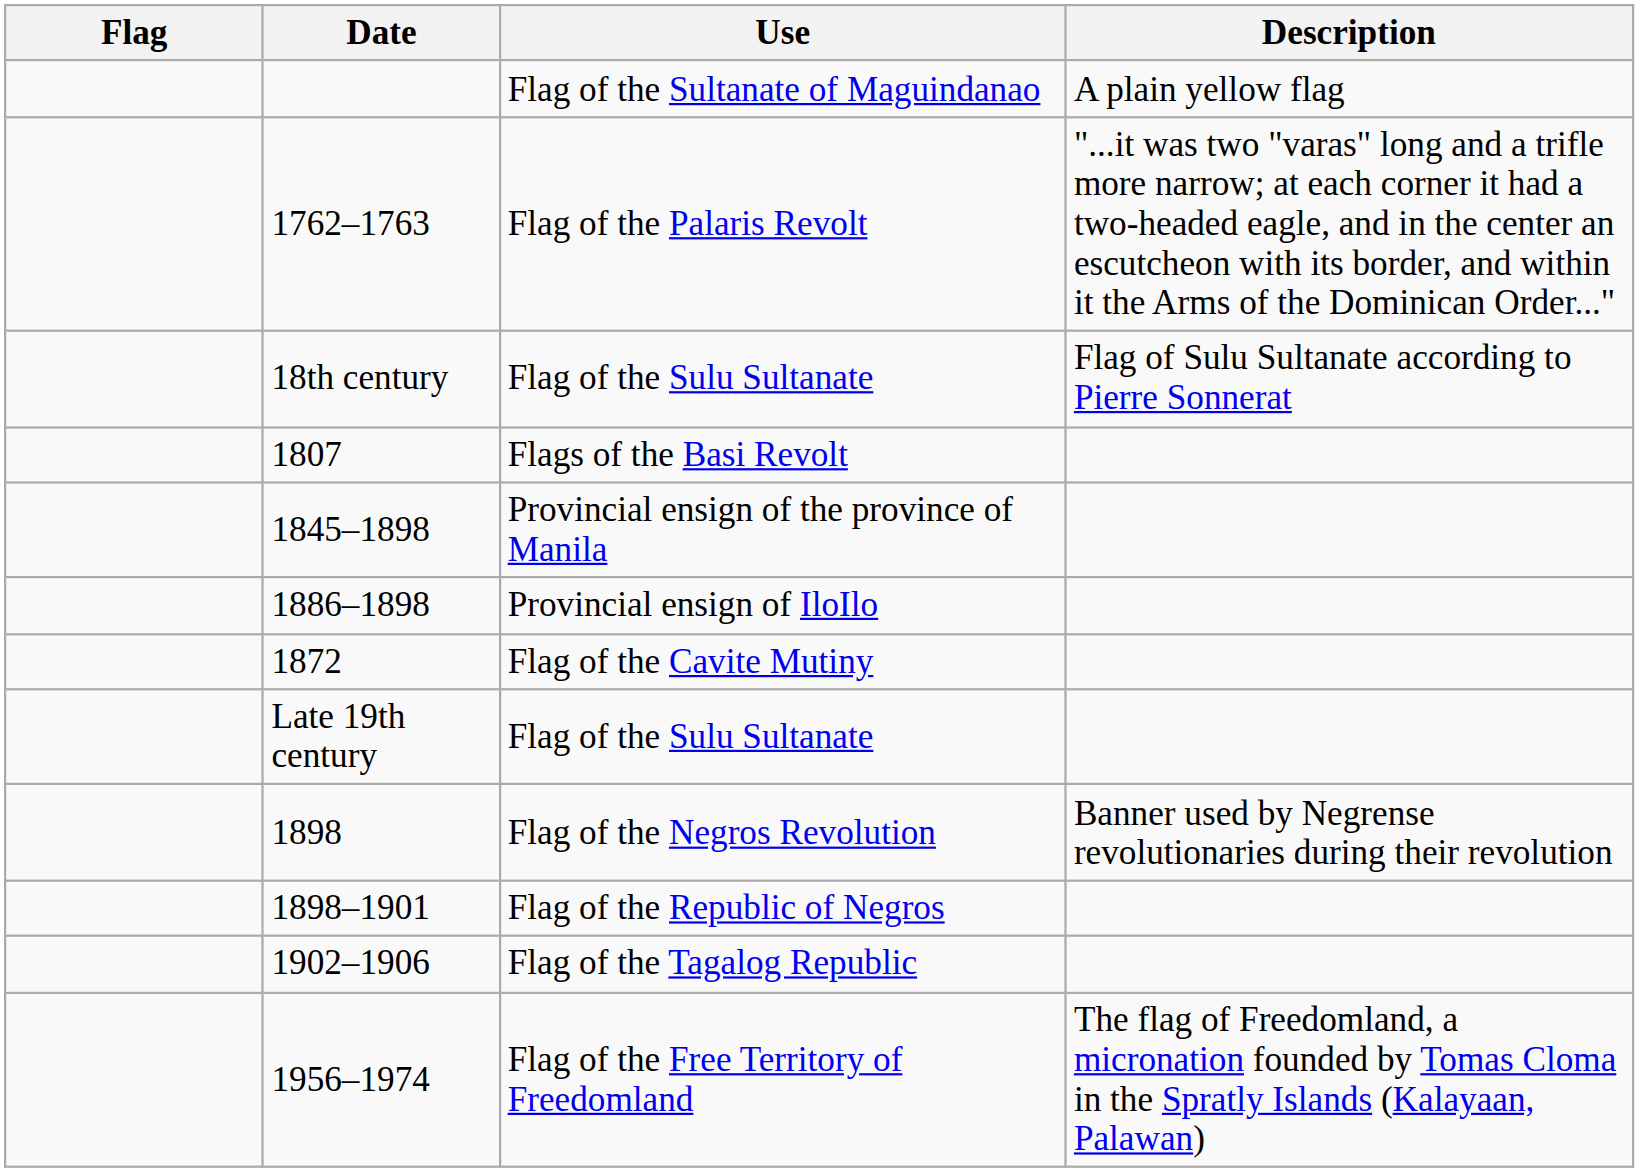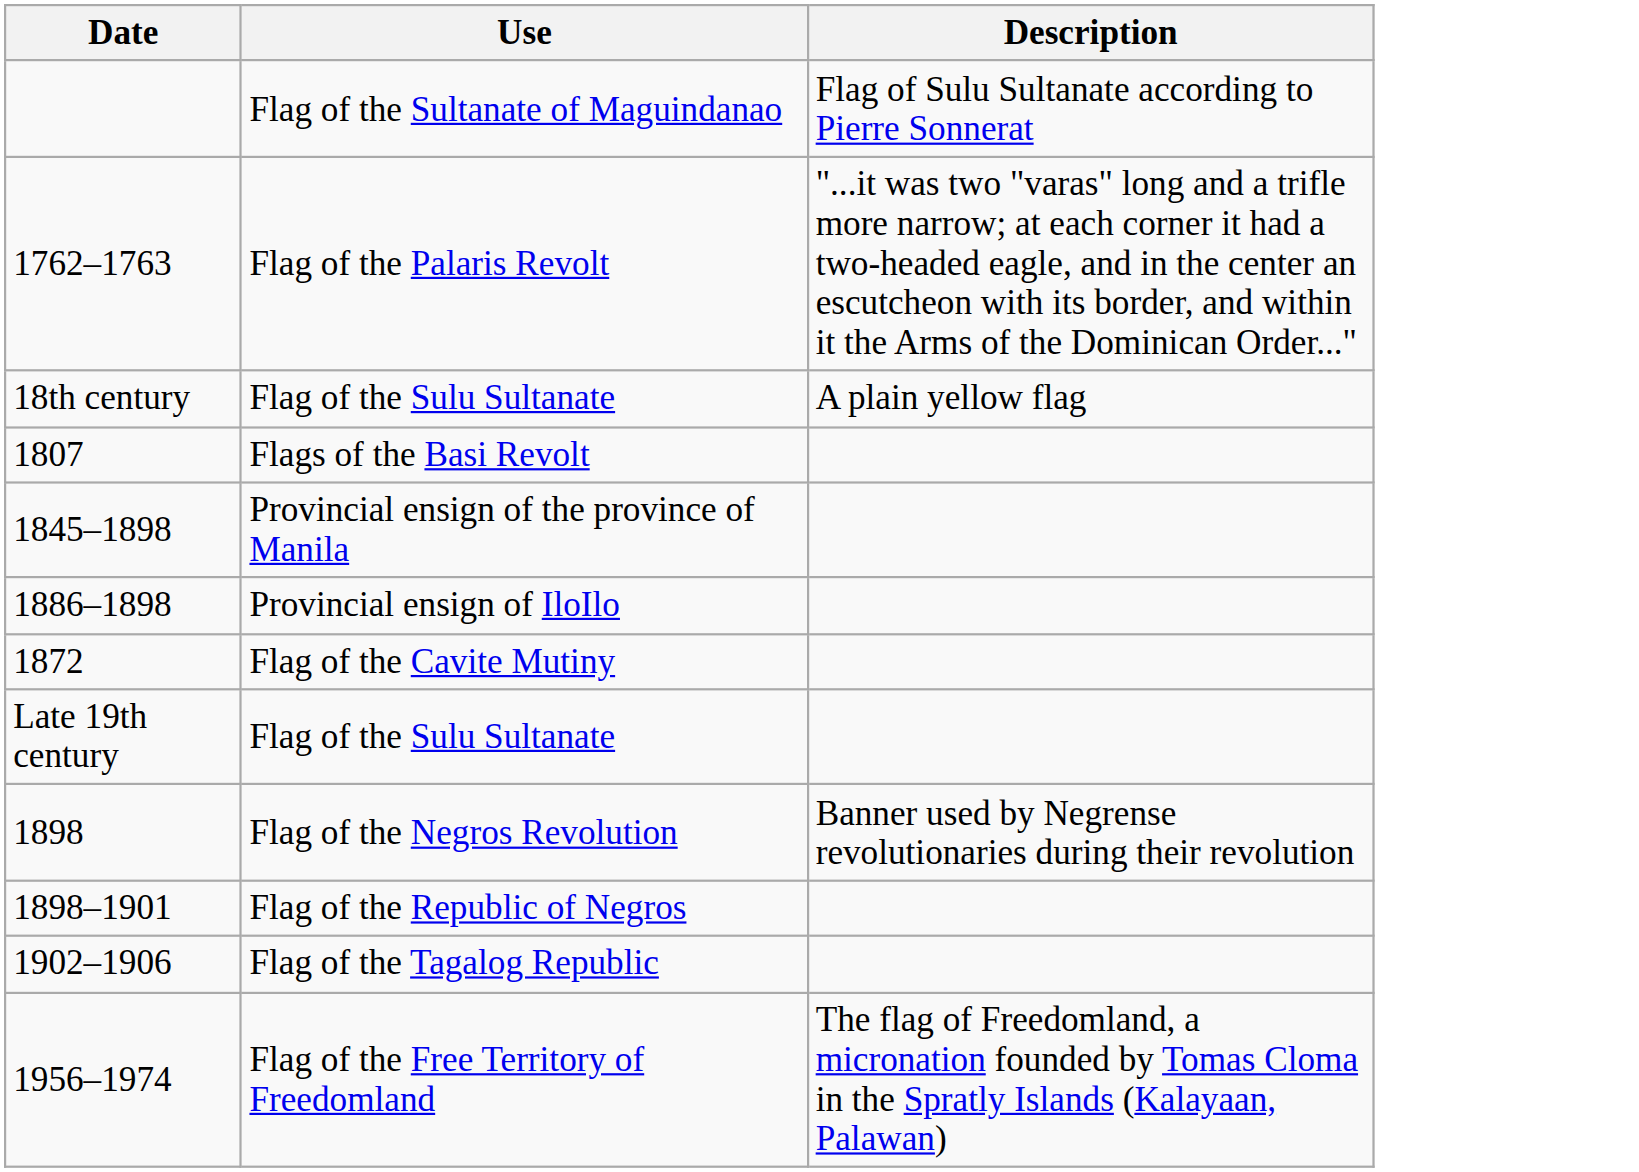- column: Flag
Flag of the Sultanate of Maguindanao | Description: A plain yellow flag -> Flag of Sulu Sultanate according to Pierre Sonnerat
18th century / Flag of the Sulu Sultanate | Description: Flag of Sulu Sultanate according to Pierre Sonnerat -> A plain yellow flag
